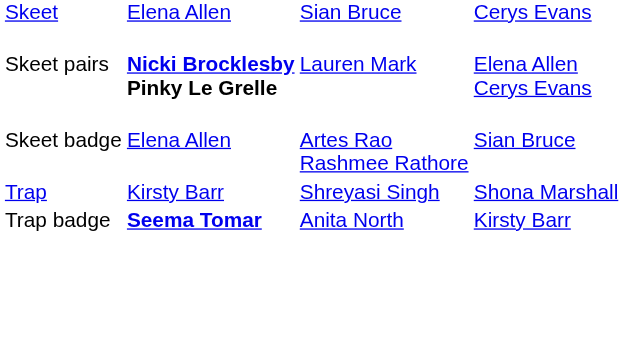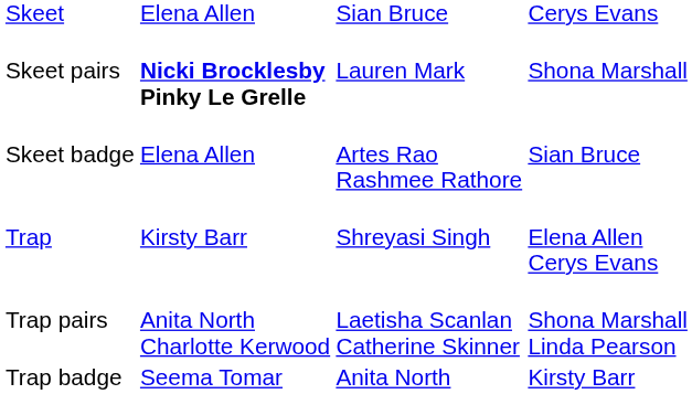Skeet pairs | column 4: Elena Allen Cerys Evans -> Shona Marshall
Trap | column 4: Shona Marshall -> Elena Allen Cerys Evans
+ row: Trap pairs | Anita North Charlotte Kerwood | Laetisha Scanlan Catherine Skinner | Shona Marshall Linda Pearson
Trap badge | column 2: bold -> normal
